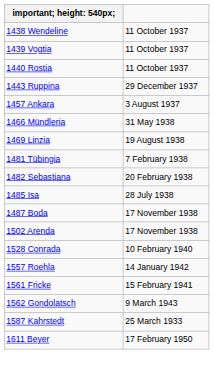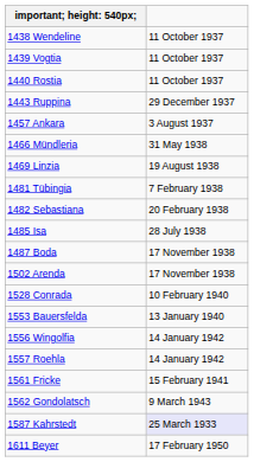+ row: 1553 Bauersfelda | 13 January 1940
+ row: 1556 Wingolfia | 14 January 1942
1587 Kahrstedt | column 2: no background -> lavender background
